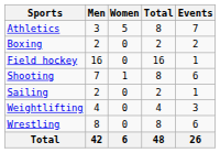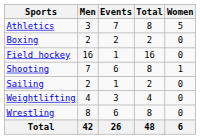columns swapped: Women <-> Events
